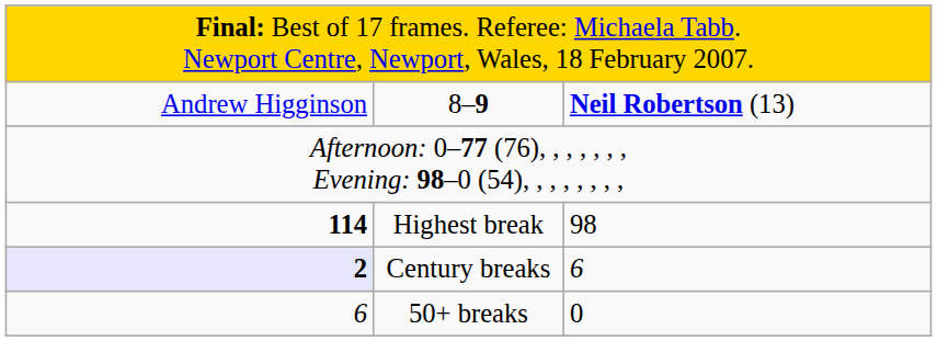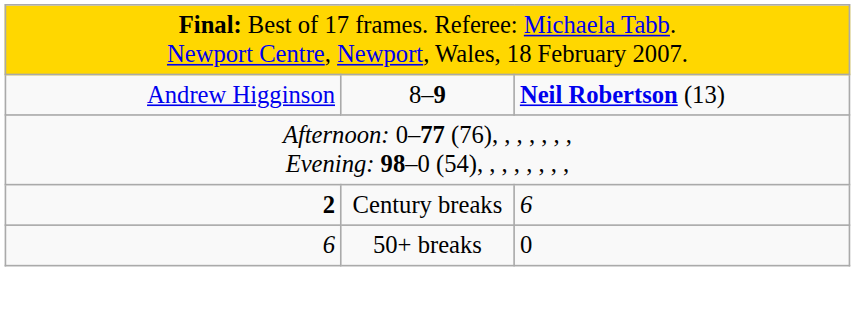- row: 114 | Highest break | 98
Century breaks | column 1: lavender background -> no background
